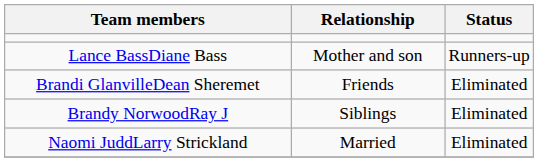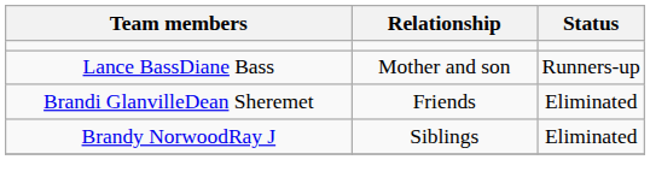- row: Naomi JuddLarry Strickland | Married | Eliminated
